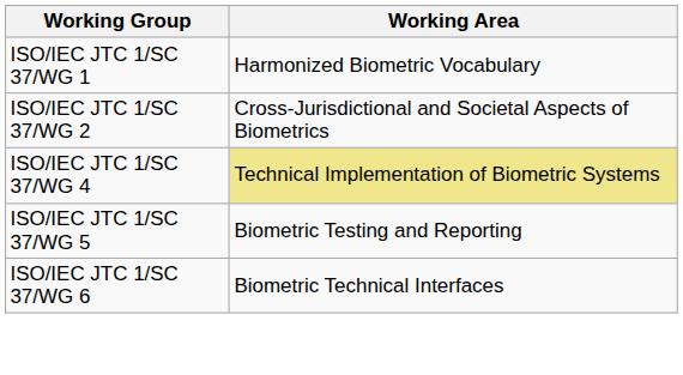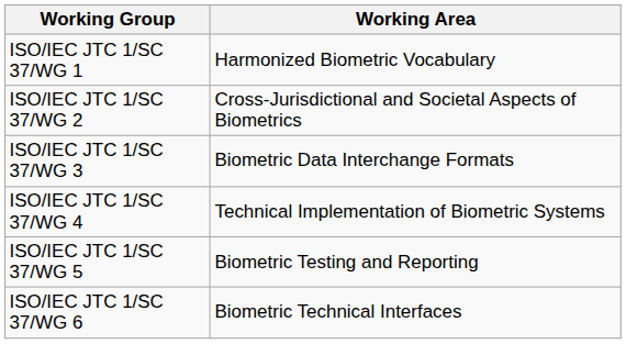+ row: ISO/IEC JTC 1/SC 37/WG 3 | Biometric Data Interchange Formats
ISO/IEC JTC 1/SC 37/WG 4 | Working Area: khaki background -> no background
